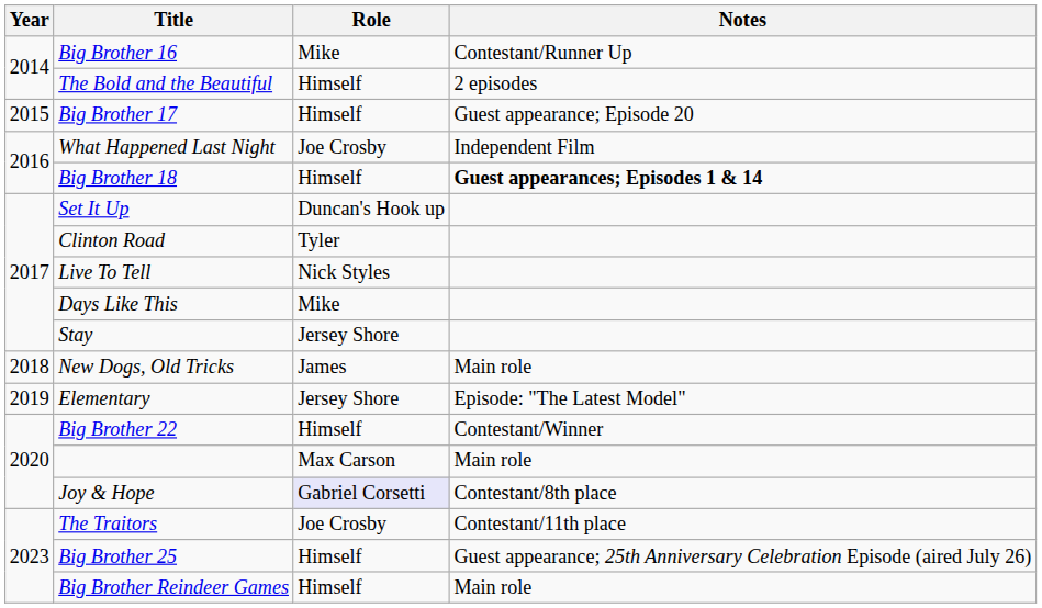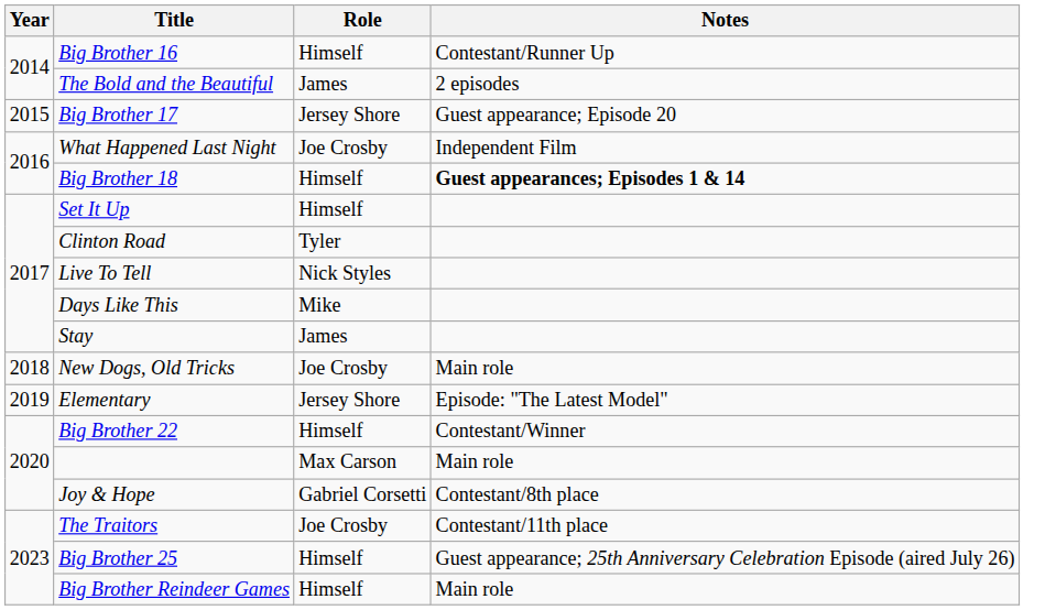Big Brother 16 | Role: Mike -> Himself
The Bold and the Beautiful | Role: Himself -> James
Big Brother 17 | Role: Himself -> Jersey Shore
Set It Up | Role: Duncan's Hook up -> Himself
Stay | Role: Jersey Shore -> James
New Dogs, Old Tricks | Role: James -> Joe Crosby
Joy & Hope | Role: lavender background -> no background
